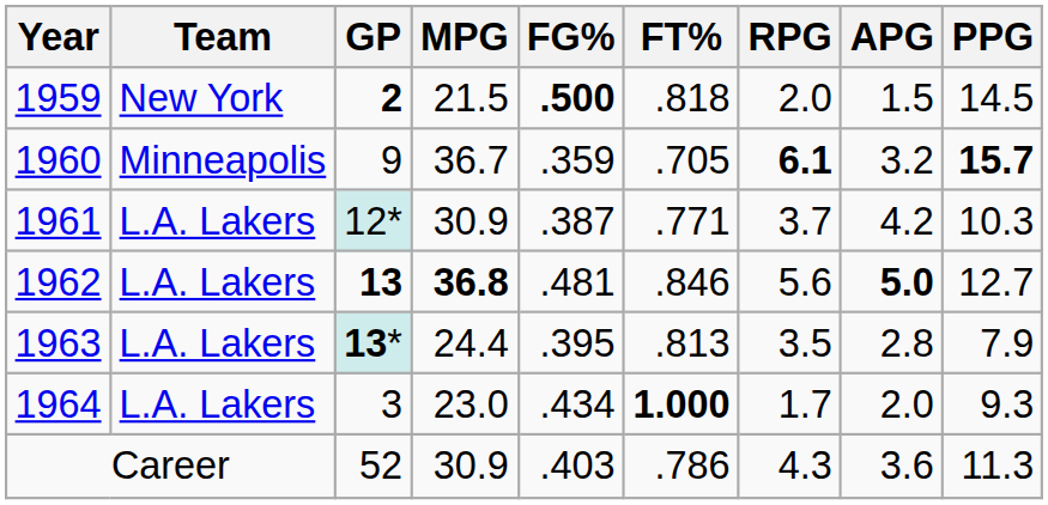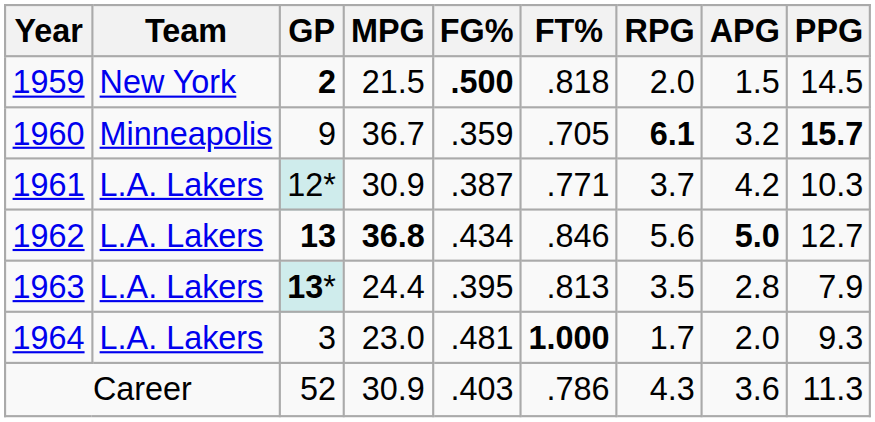1962 | FG%: .481 -> .434
1964 | FG%: .434 -> .481
